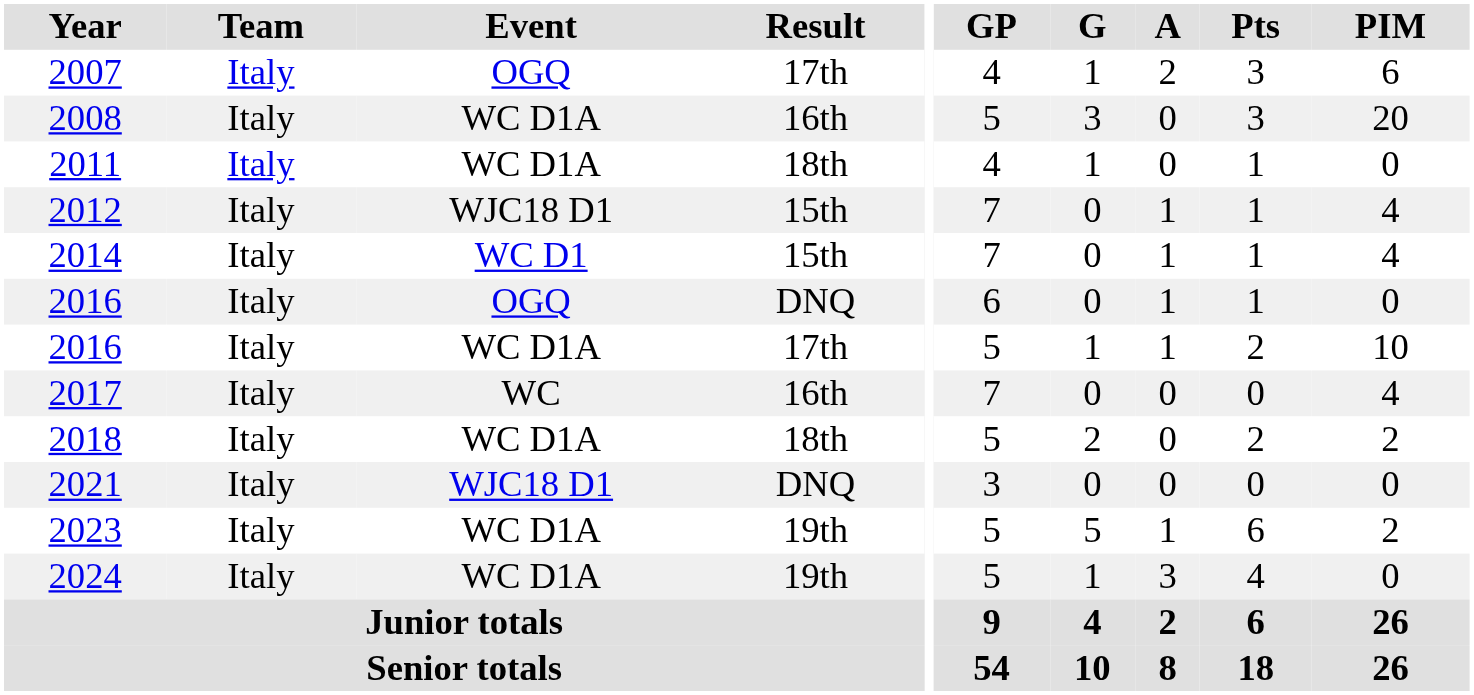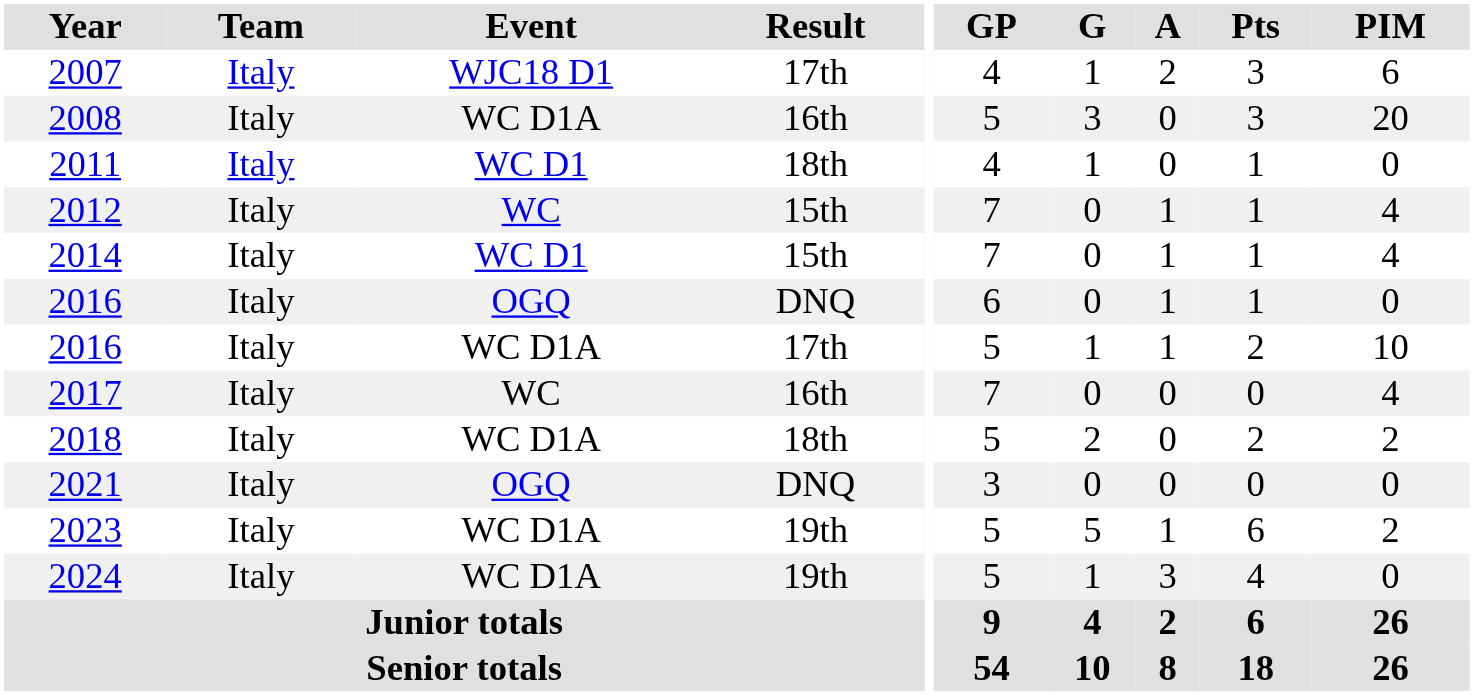2007 | Event: OGQ -> WJC18 D1
2011 | Event: WC D1A -> WC D1
2012 | Event: WJC18 D1 -> WC
2021 | Event: WJC18 D1 -> OGQ
